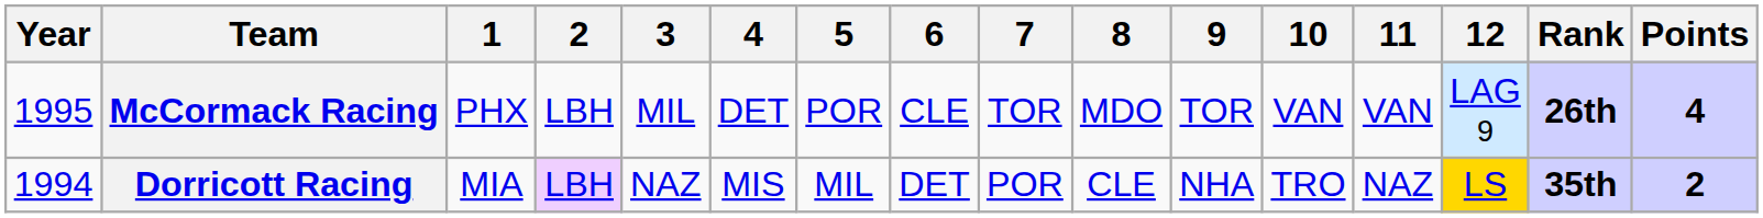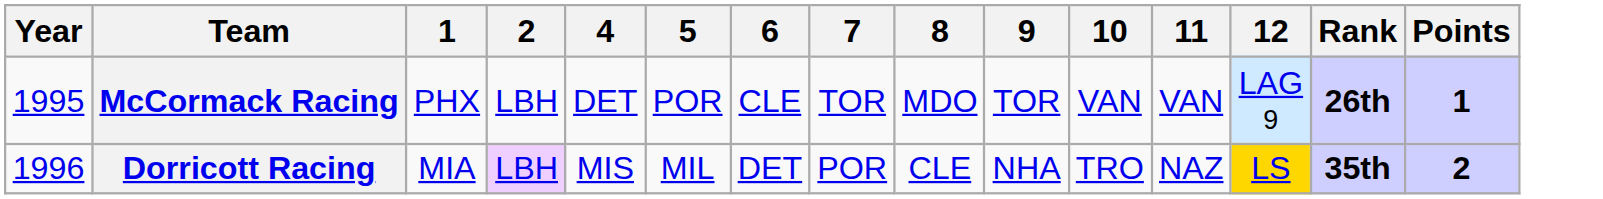- column: 3 | MIL | NAZ
McCormack Racing | Points: 4 -> 1
Dorricott Racing | Year: 1994 -> 1996
